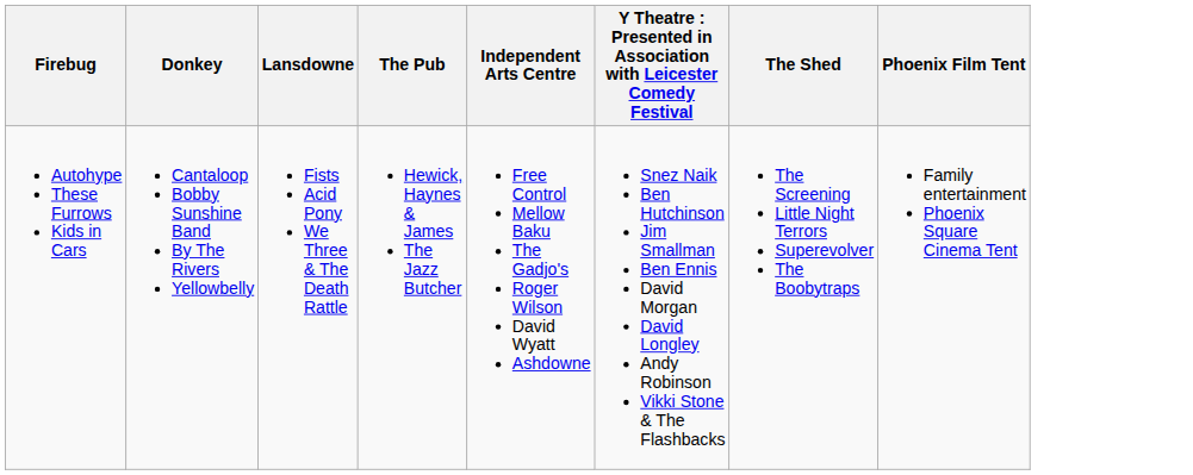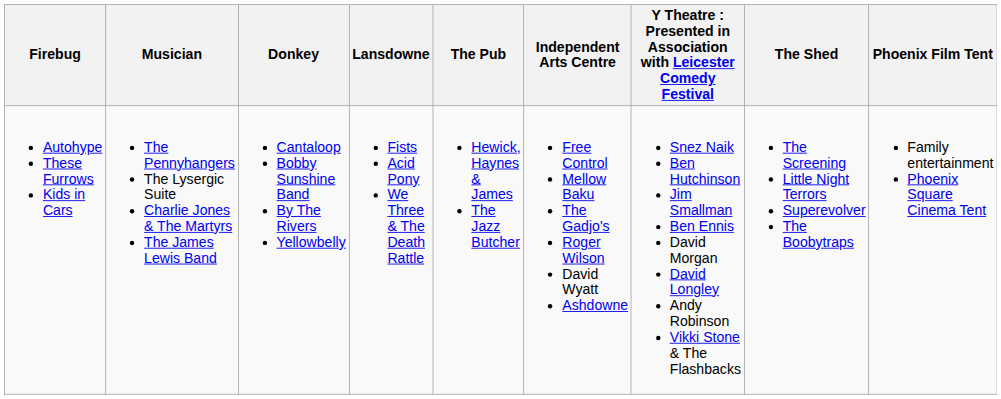+ column: Musician | The Pennyhangers The Lysergic Suite Charlie Jones & The Martyrs The James Lewis Band
